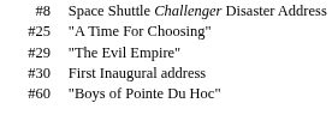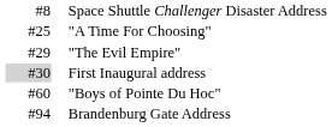First Inaugural address | column 1: no background -> lightgrey background
+ row: #94 | Brandenburg Gate Address
